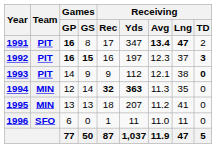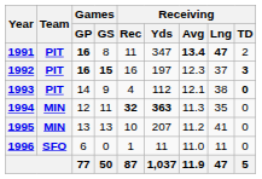1991 | Receiving / Rec: 17 -> 11
1993 | Receiving / Rec: 9 -> 4
1994 | Games / GS: 14 -> 11
1995 | Receiving / Rec: 18 -> 10
